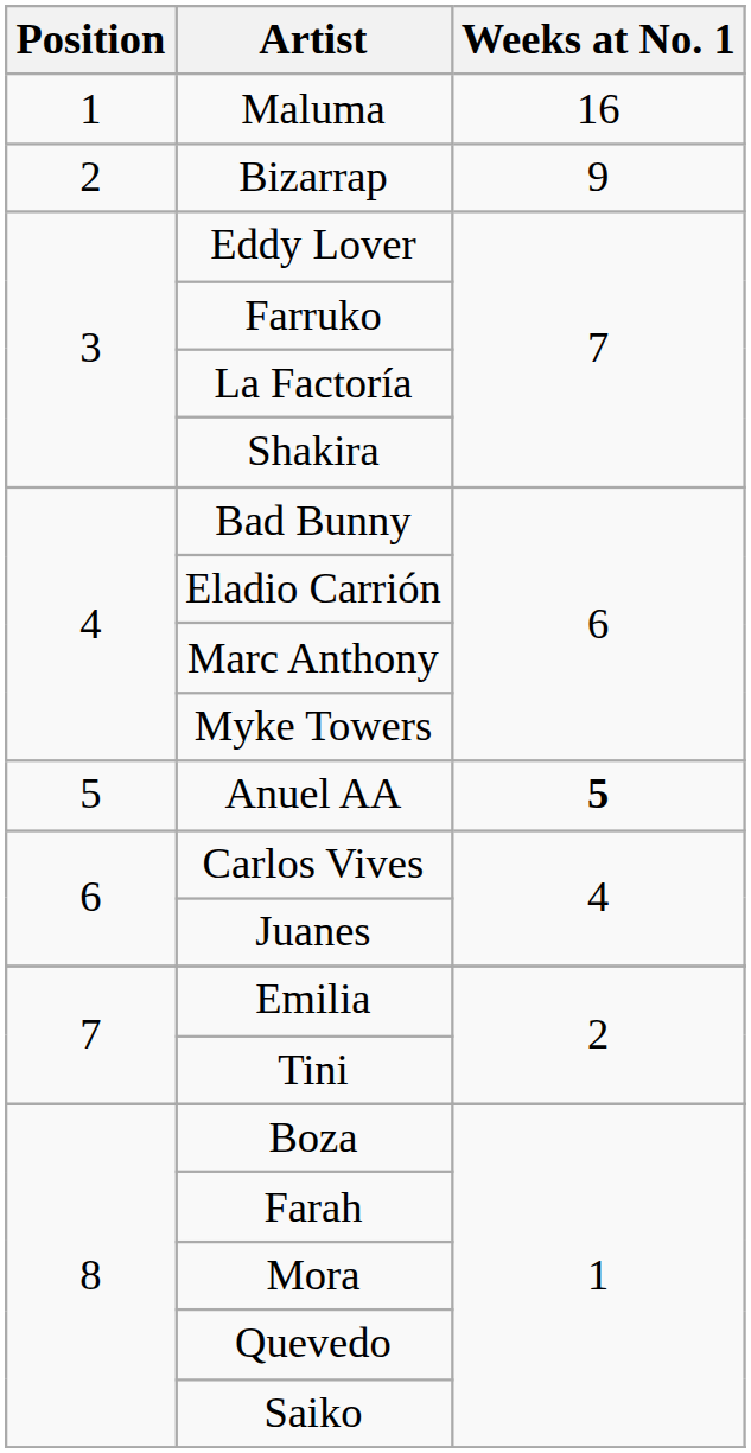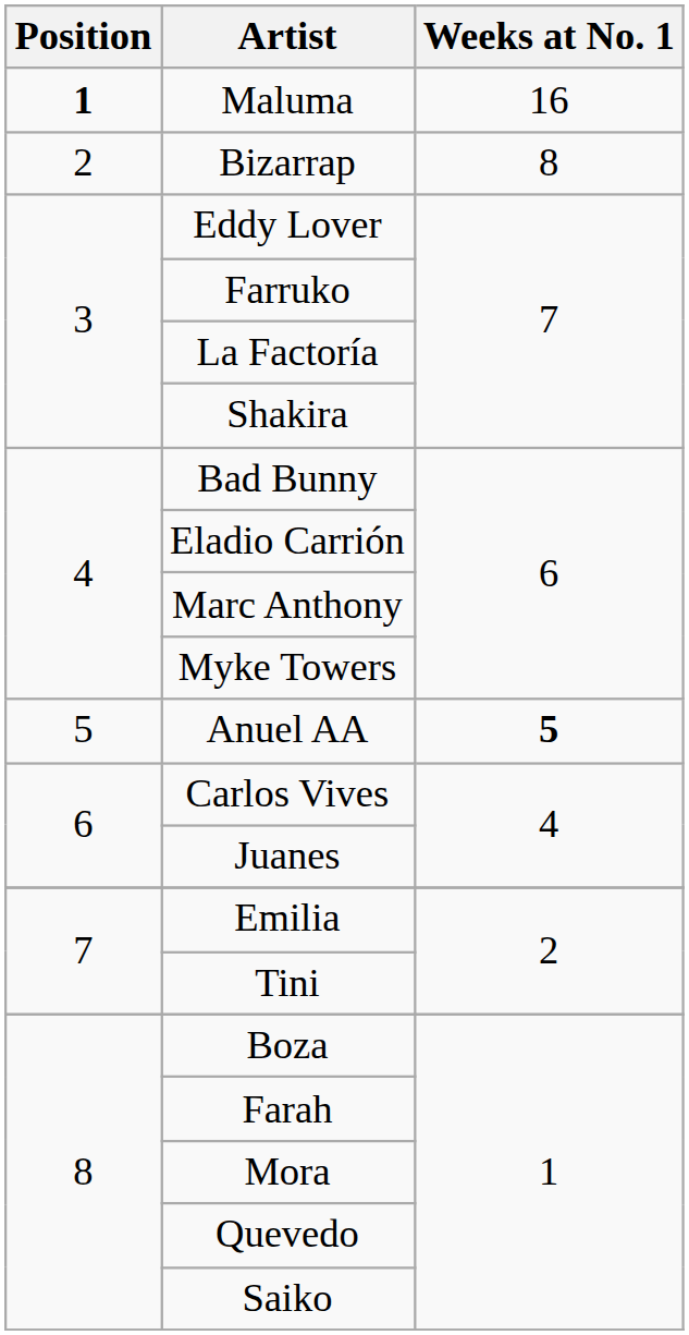Maluma | Position: normal -> bold
Bizarrap | Weeks at No. 1: 9 -> 8
